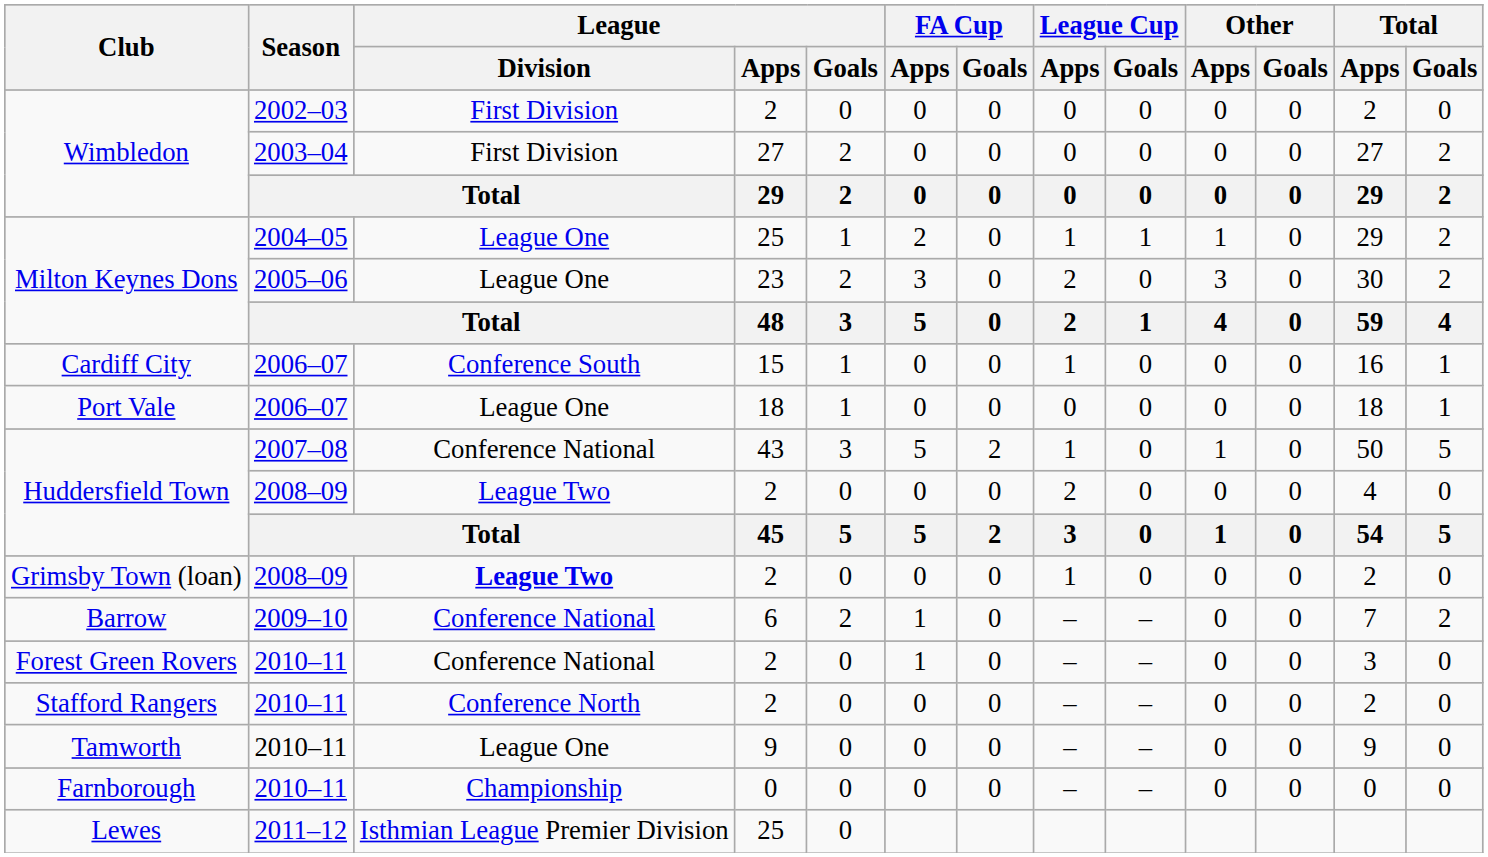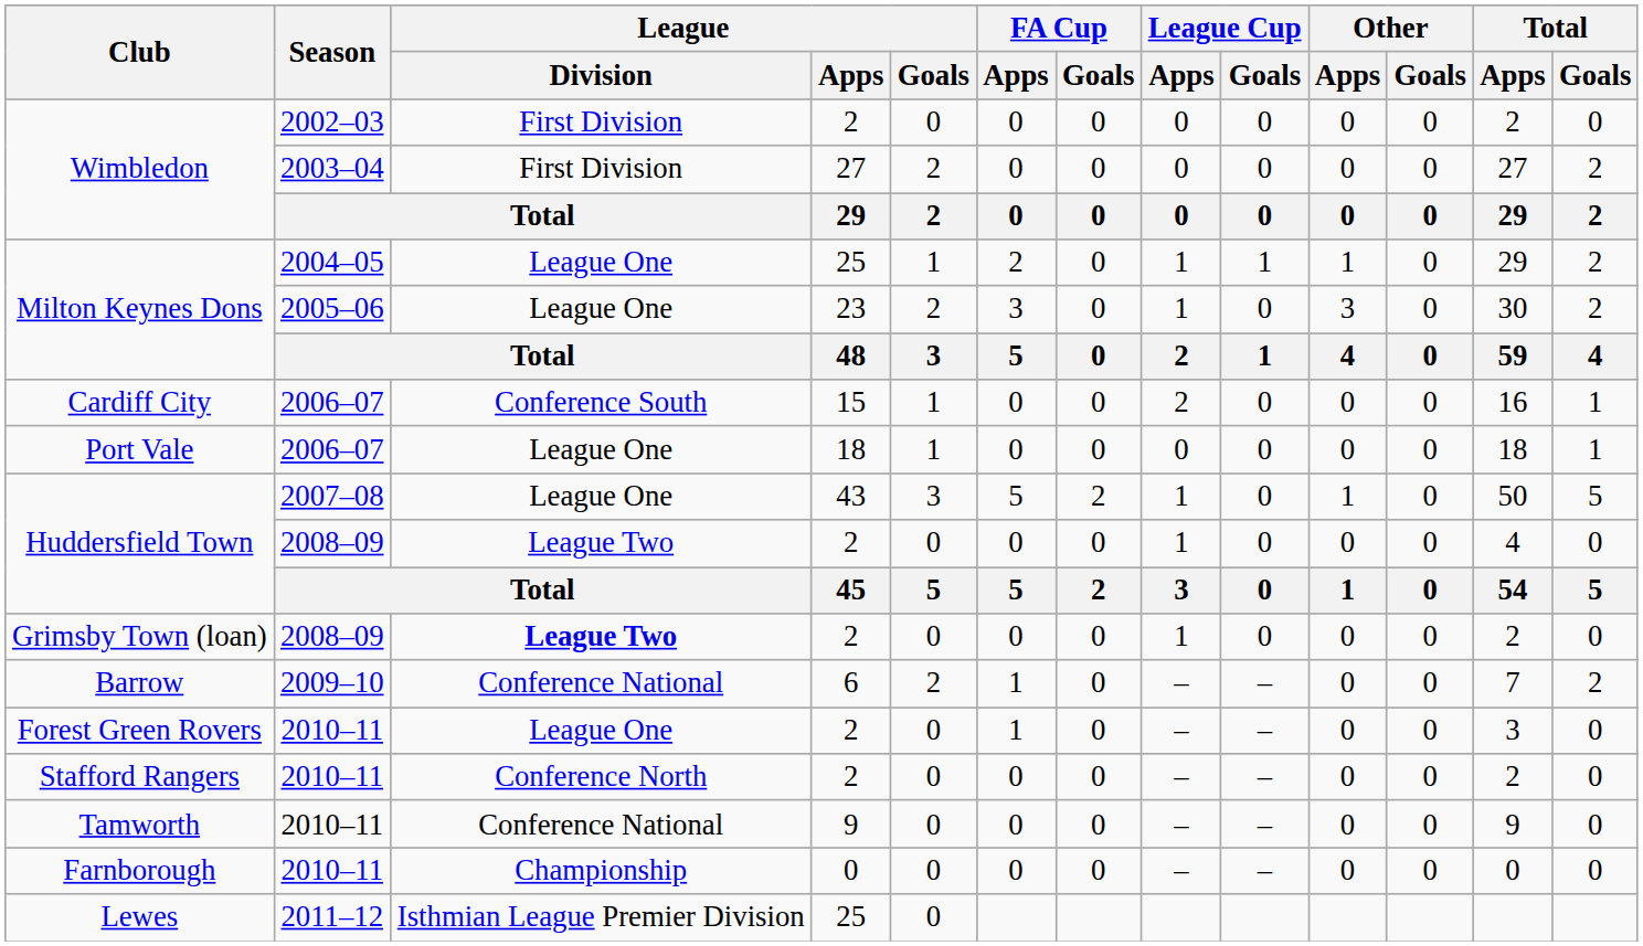Milton Keynes Dons / 2005–06 | League Cup / Apps: 2 -> 1
Cardiff City | League Cup / Apps: 1 -> 2
Huddersfield Town / 2007–08 | League / Division: Conference National -> League One
Huddersfield Town / 2008–09 | League Cup / Apps: 2 -> 1
Forest Green Rovers | League / Division: Conference National -> League One
Tamworth | League / Division: League One -> Conference National
